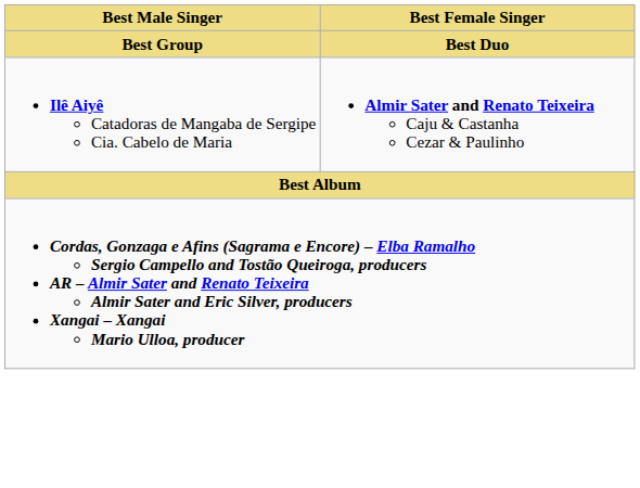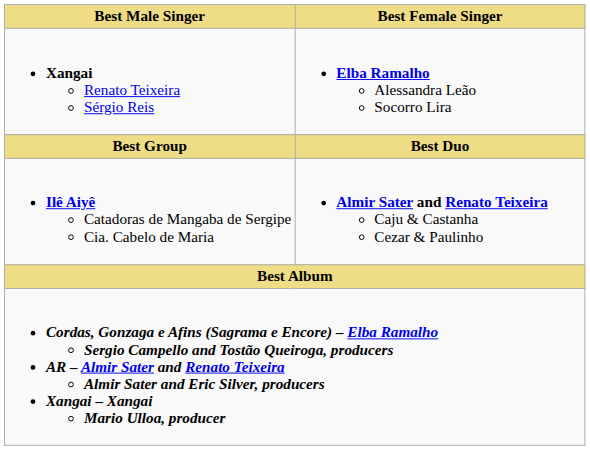+ row: Xangai Renato Teixeira Sérgio Reis | Elba Ramalho Alessandra Leão Socorro Lira
